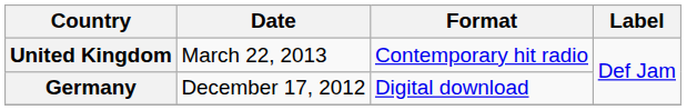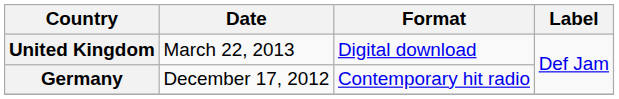United Kingdom | Format: Contemporary hit radio -> Digital download
Germany | Format: Digital download -> Contemporary hit radio
